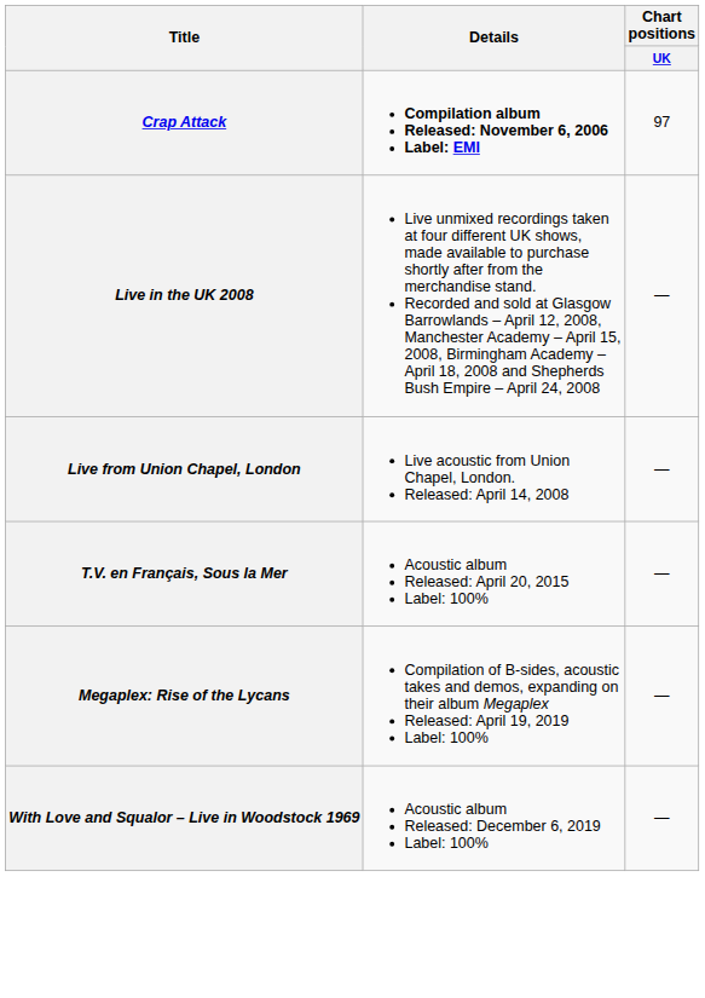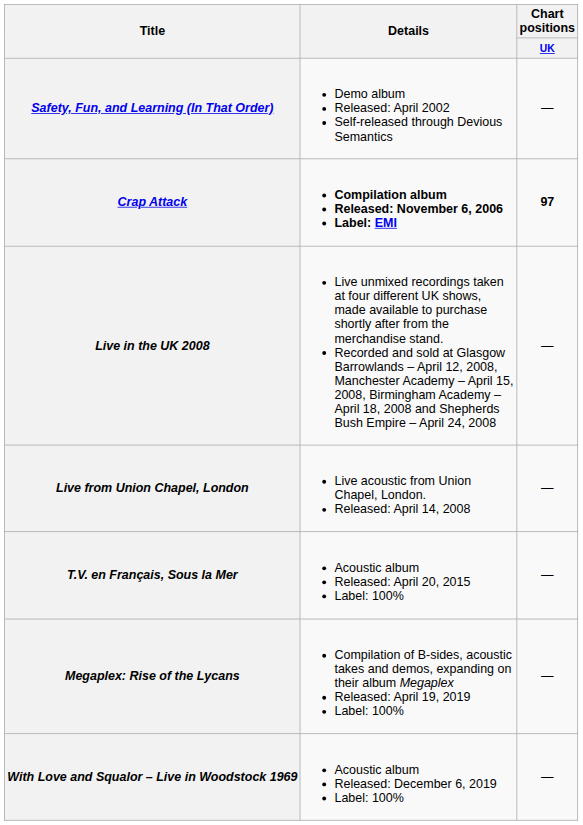+ row: Safety, Fun, and Learning (In That Order) | Demo album Released: April 2002 Self-released through Devious Semantics | —
Crap Attack | Chart positions / UK: normal -> bold
